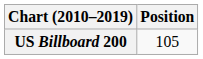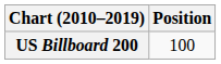US Billboard 200 | Position: 105 -> 100
